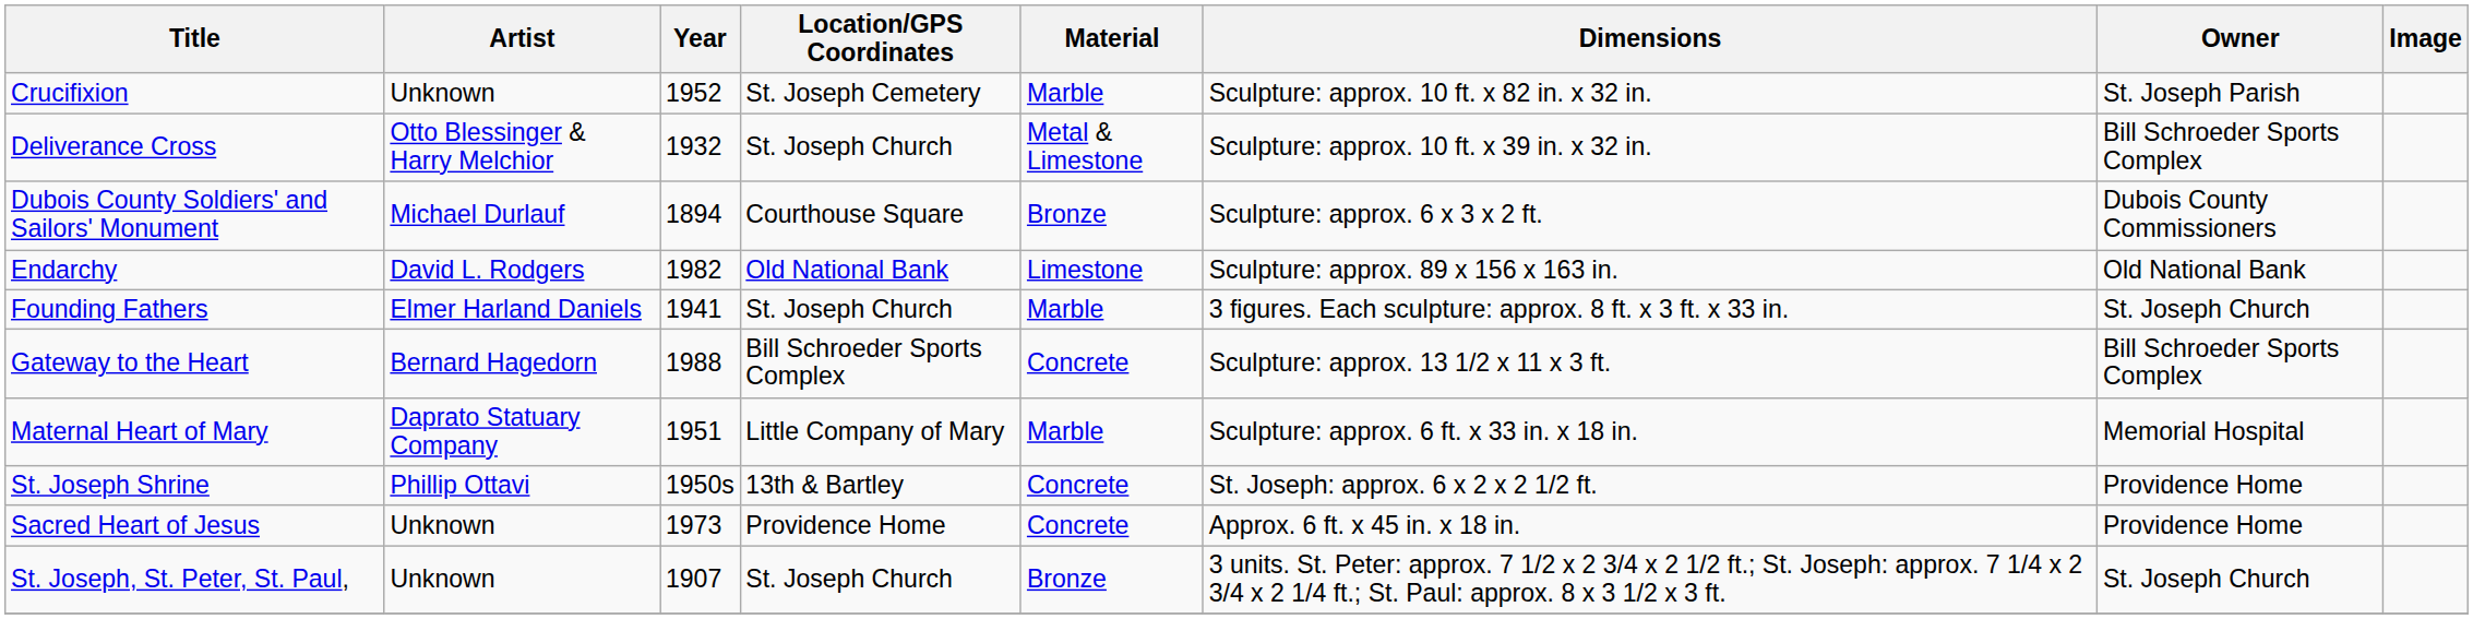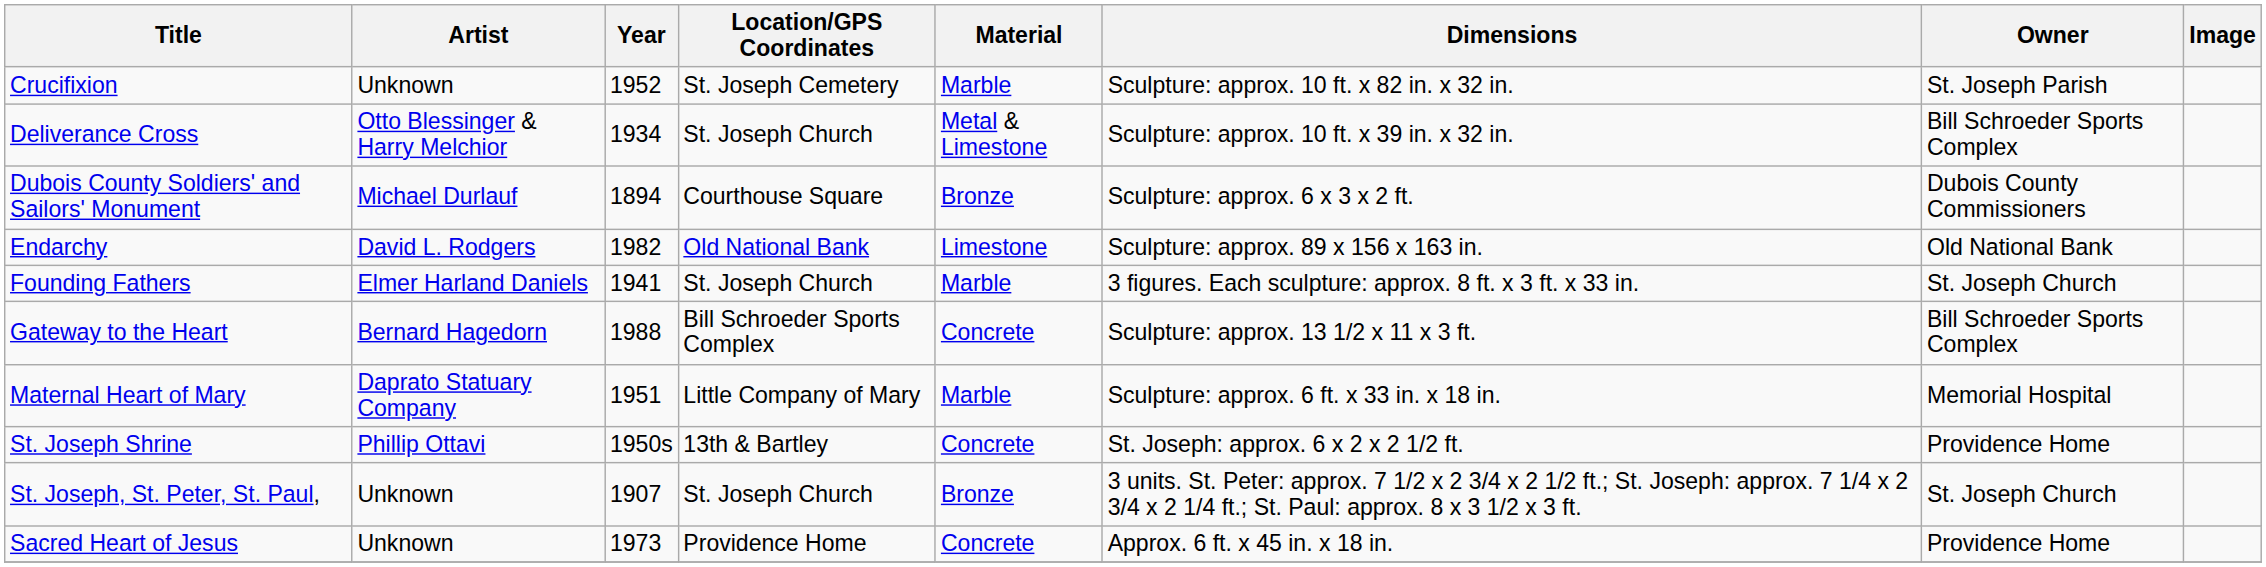Deliverance Cross | Year: 1932 -> 1934
rows swapped: St. Joseph, St. Peter, St. Paul, <-> Sacred Heart of Jesus
